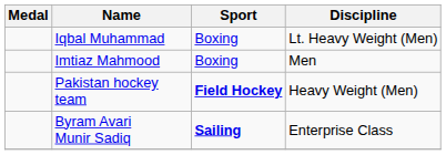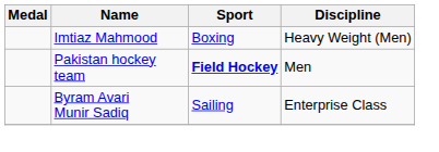- row: Iqbal Muhammad | Boxing | Lt. Heavy Weight (Men)
Imtiaz Mahmood | Discipline: Men -> Heavy Weight (Men)
Pakistan hockey team | Discipline: Heavy Weight (Men) -> Men
Byram Avari Munir Sadiq | Sport: bold -> normal
